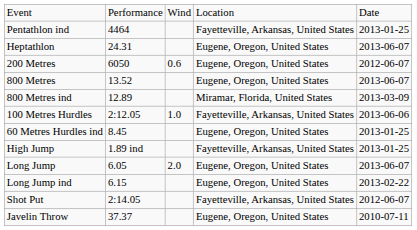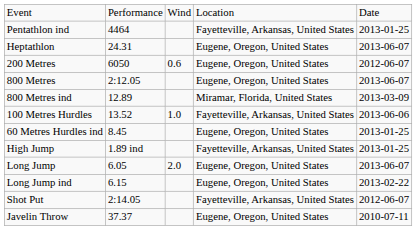800 Metres | column 2: 13.52 -> 2:12.05
100 Metres Hurdles | column 2: 2:12.05 -> 13.52
